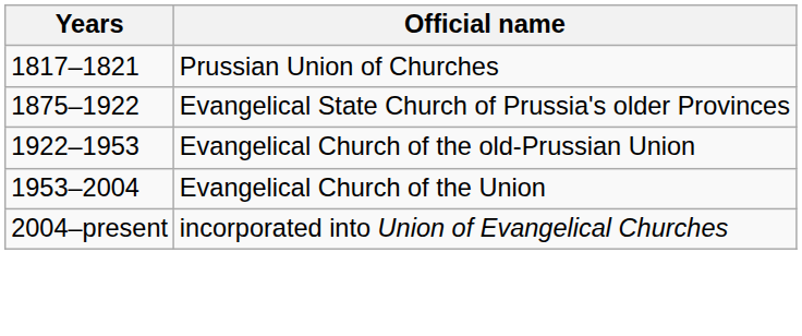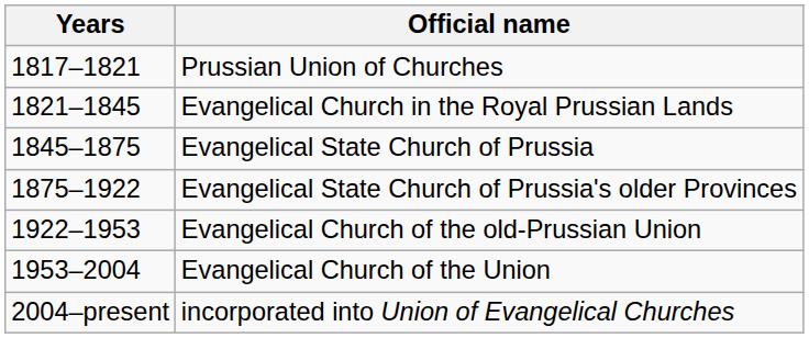+ row: 1821–1845 | Evangelical Church in the Royal Prussian Lands
+ row: 1845–1875 | Evangelical State Church of Prussia
